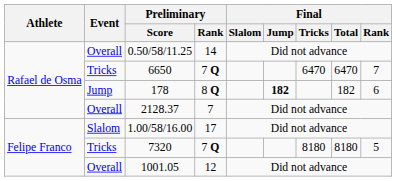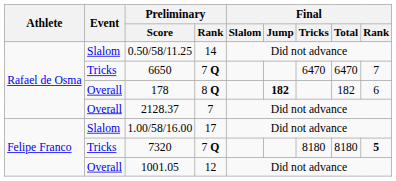0.50/58/11.25 | Event: Overall -> Slalom
178 | Event: Jump -> Overall
7320 | Final / Rank: normal -> bold
